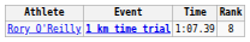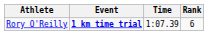Rory O'Reilly | Rank: 8 -> 6
